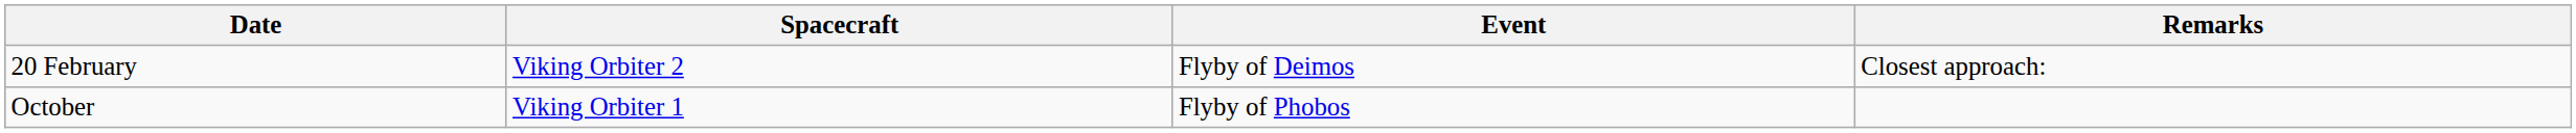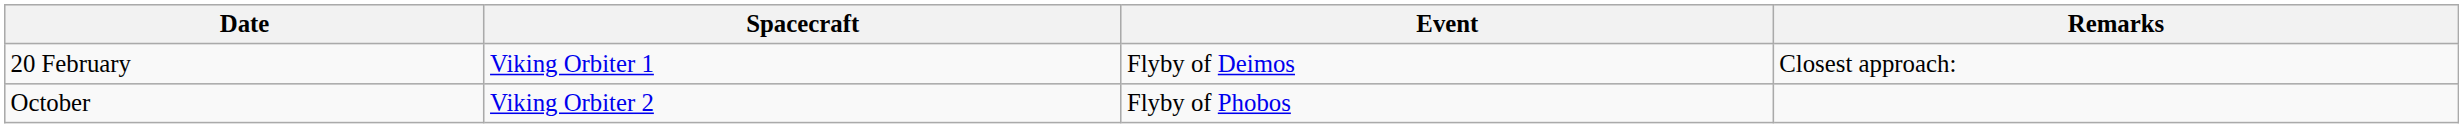20 February | Spacecraft: Viking Orbiter 2 -> Viking Orbiter 1
October | Spacecraft: Viking Orbiter 1 -> Viking Orbiter 2
